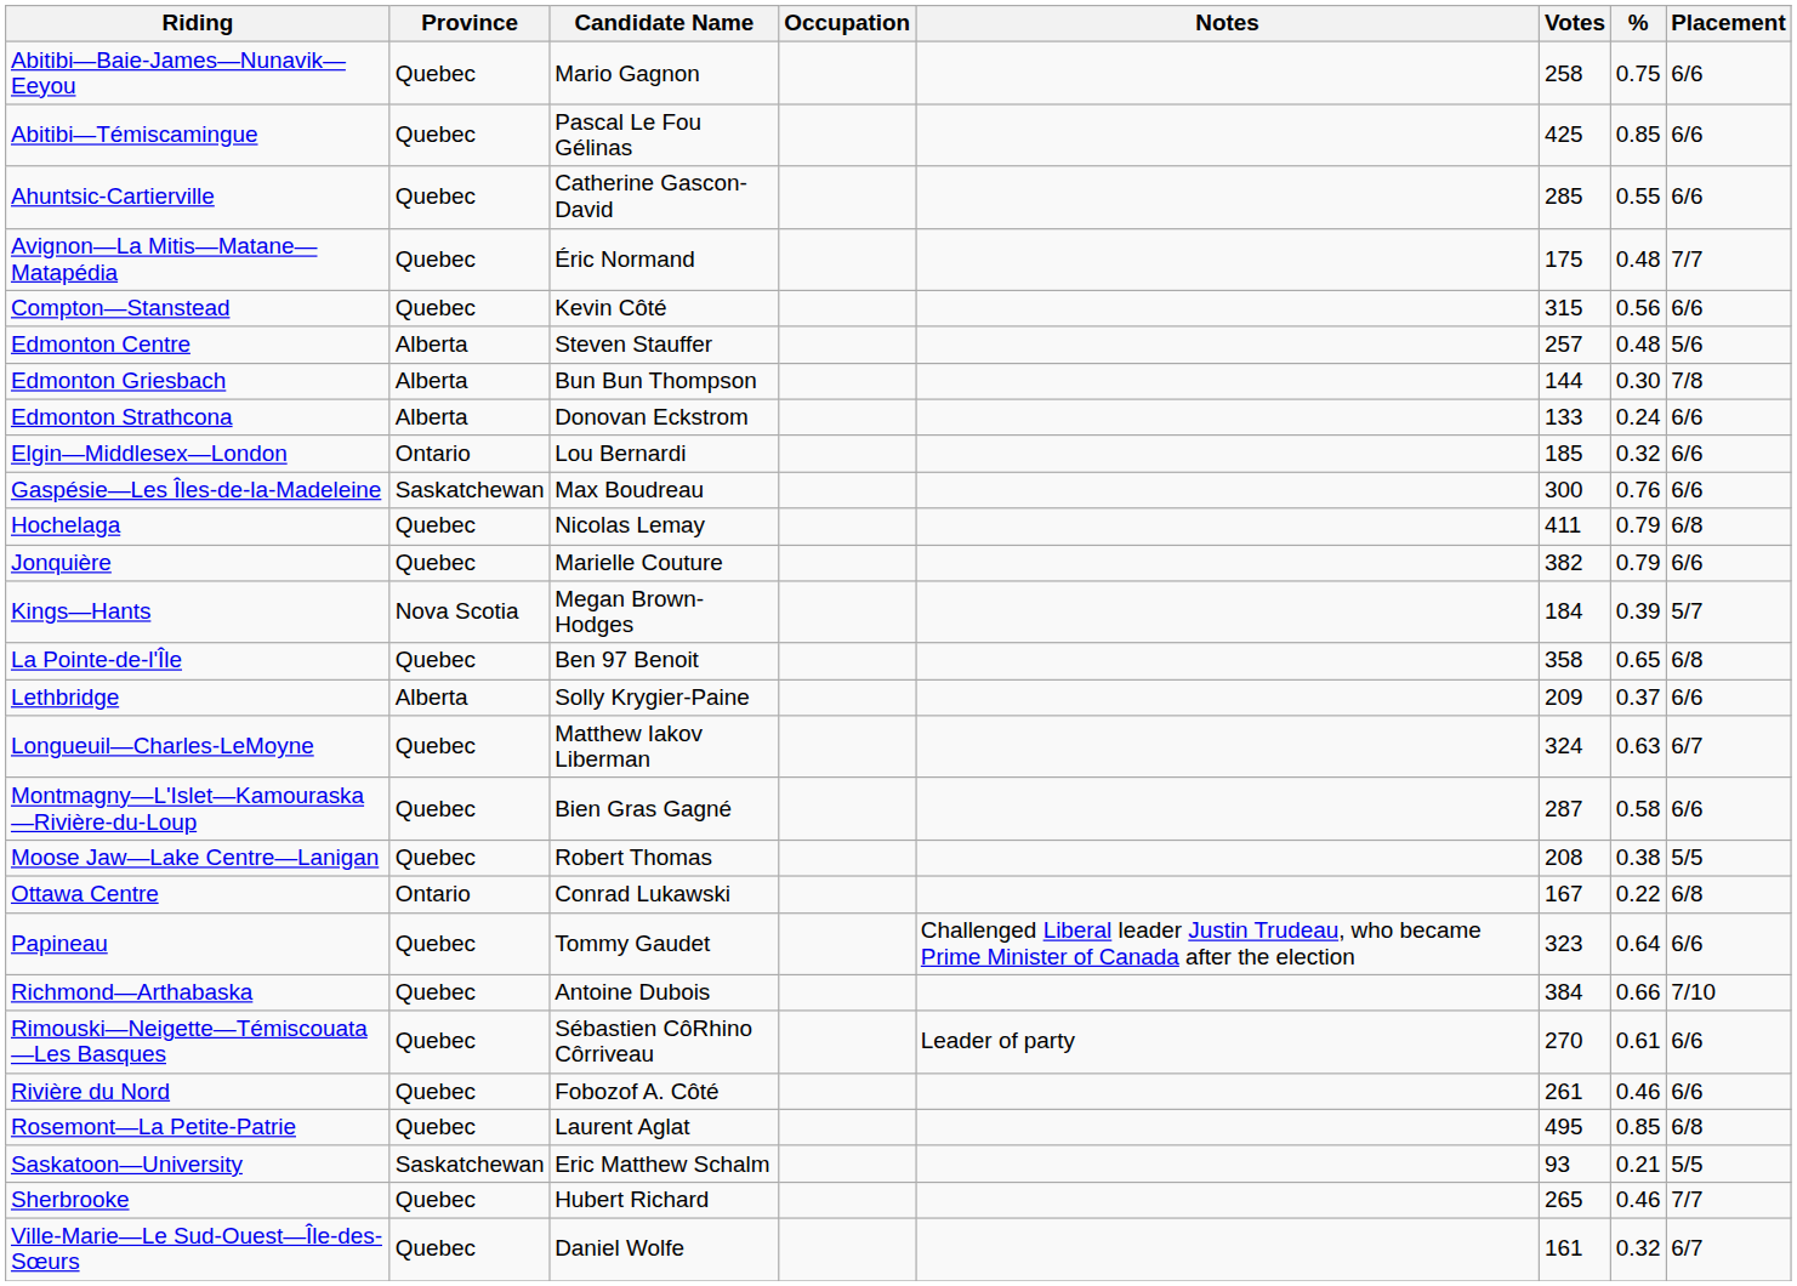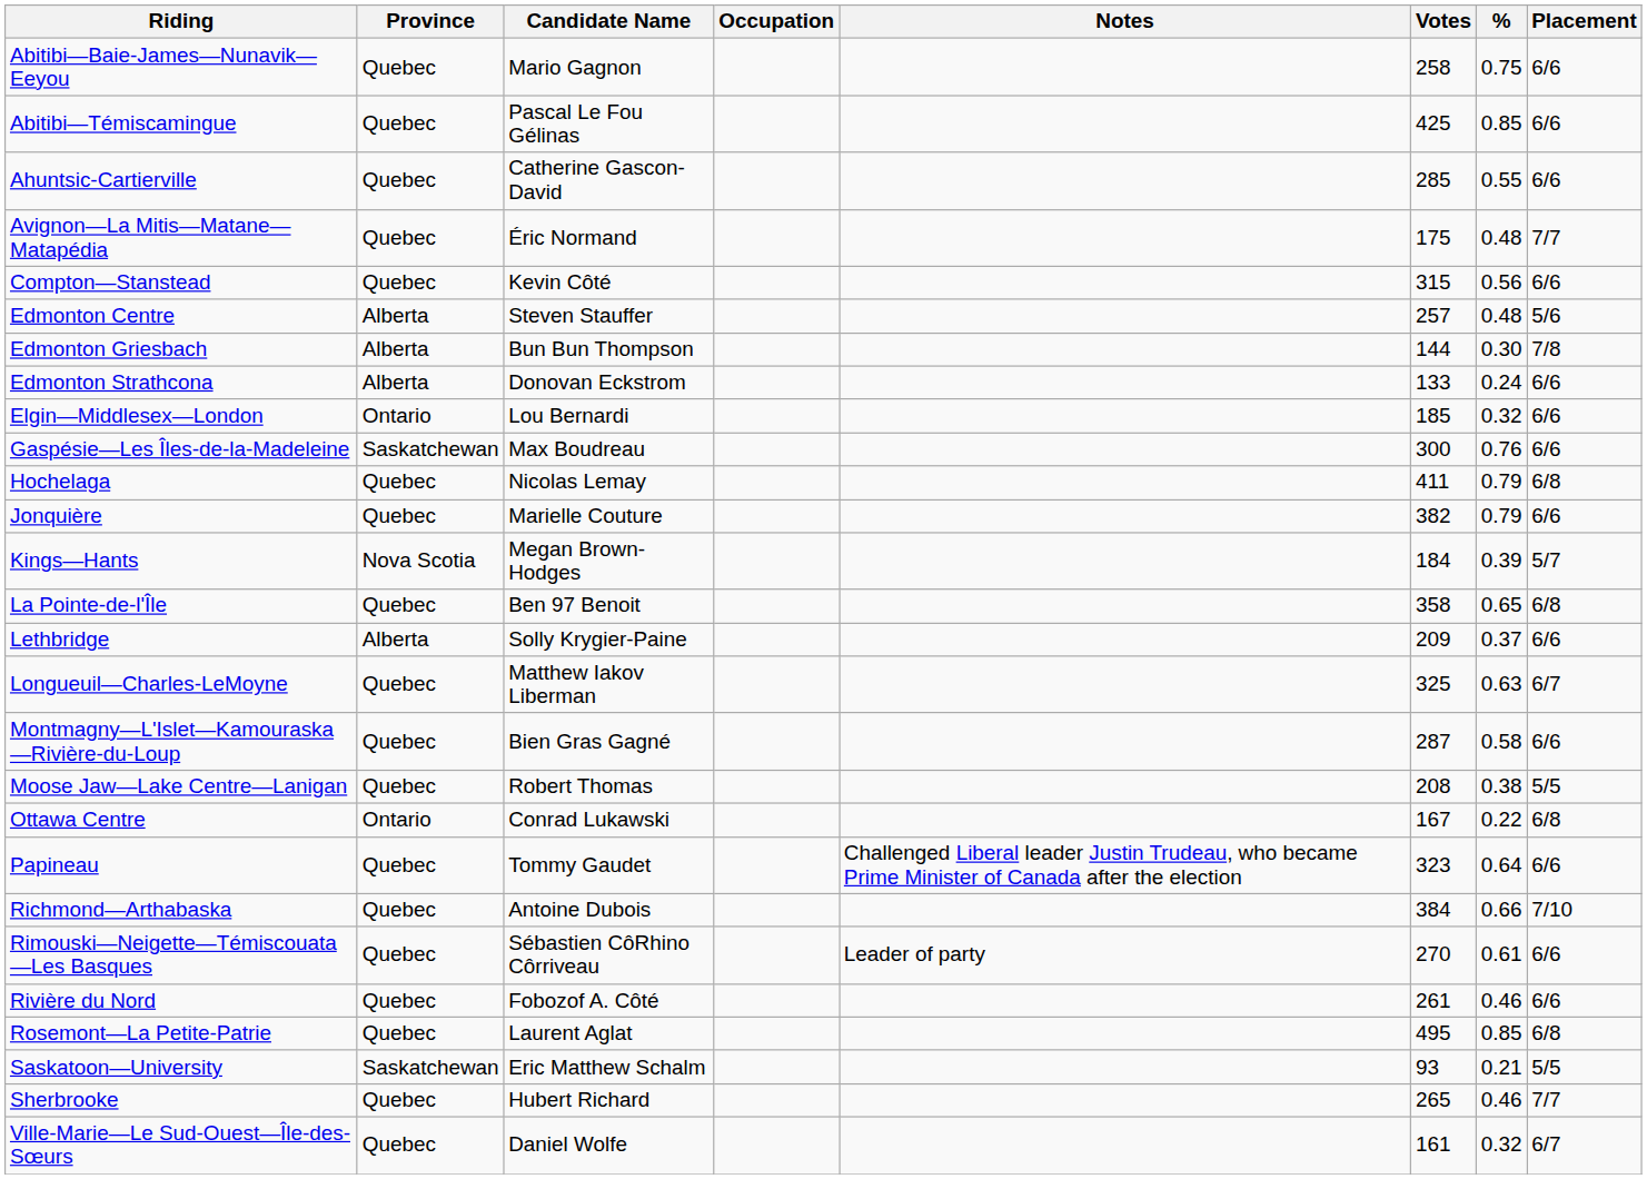Longueuil—Charles-LeMoyne | Votes: 324 -> 325
